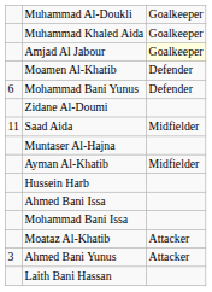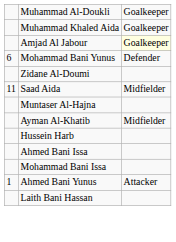- row: Moamen Al-Khatib | Defender
- row: Moataz Al-Khatib | Attacker
Ahmed Bani Yunus | column 1: 3 -> 1
